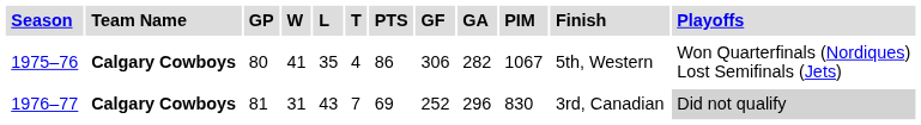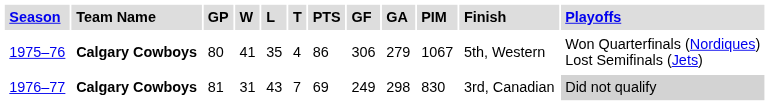1975–76 | GA: 282 -> 279
1976–77 | GF: 252 -> 249
1976–77 | GA: 296 -> 298
